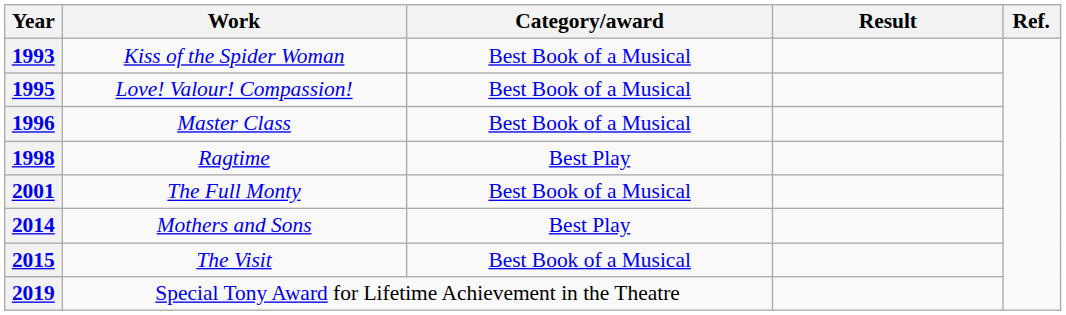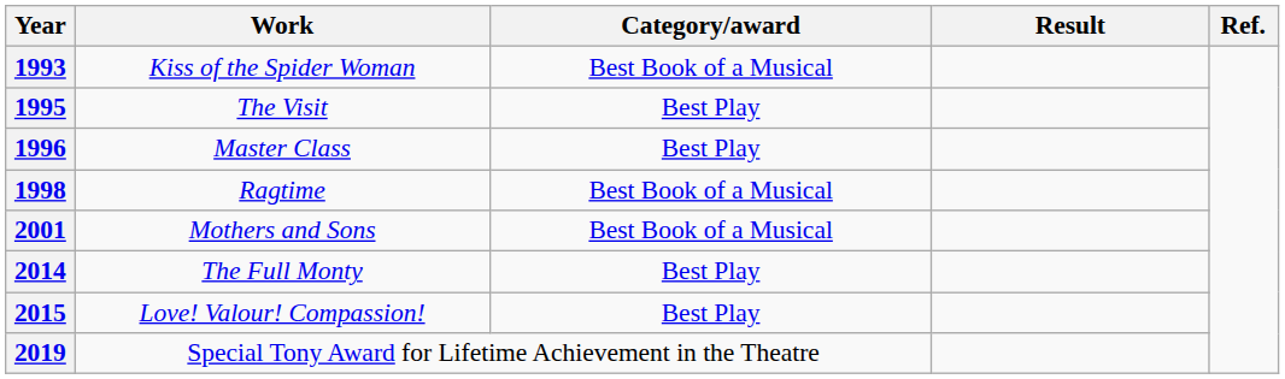1995 | Work: Love! Valour! Compassion! -> The Visit
1995 | Category/award: Best Book of a Musical -> Best Play
1996 | Category/award: Best Book of a Musical -> Best Play
1998 | Category/award: Best Play -> Best Book of a Musical
2001 | Work: The Full Monty -> Mothers and Sons
2014 | Work: Mothers and Sons -> The Full Monty
2015 | Work: The Visit -> Love! Valour! Compassion!
2015 | Category/award: Best Book of a Musical -> Best Play
